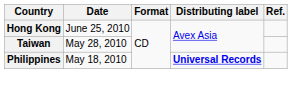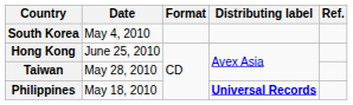+ row: South Korea | May 4, 2010
